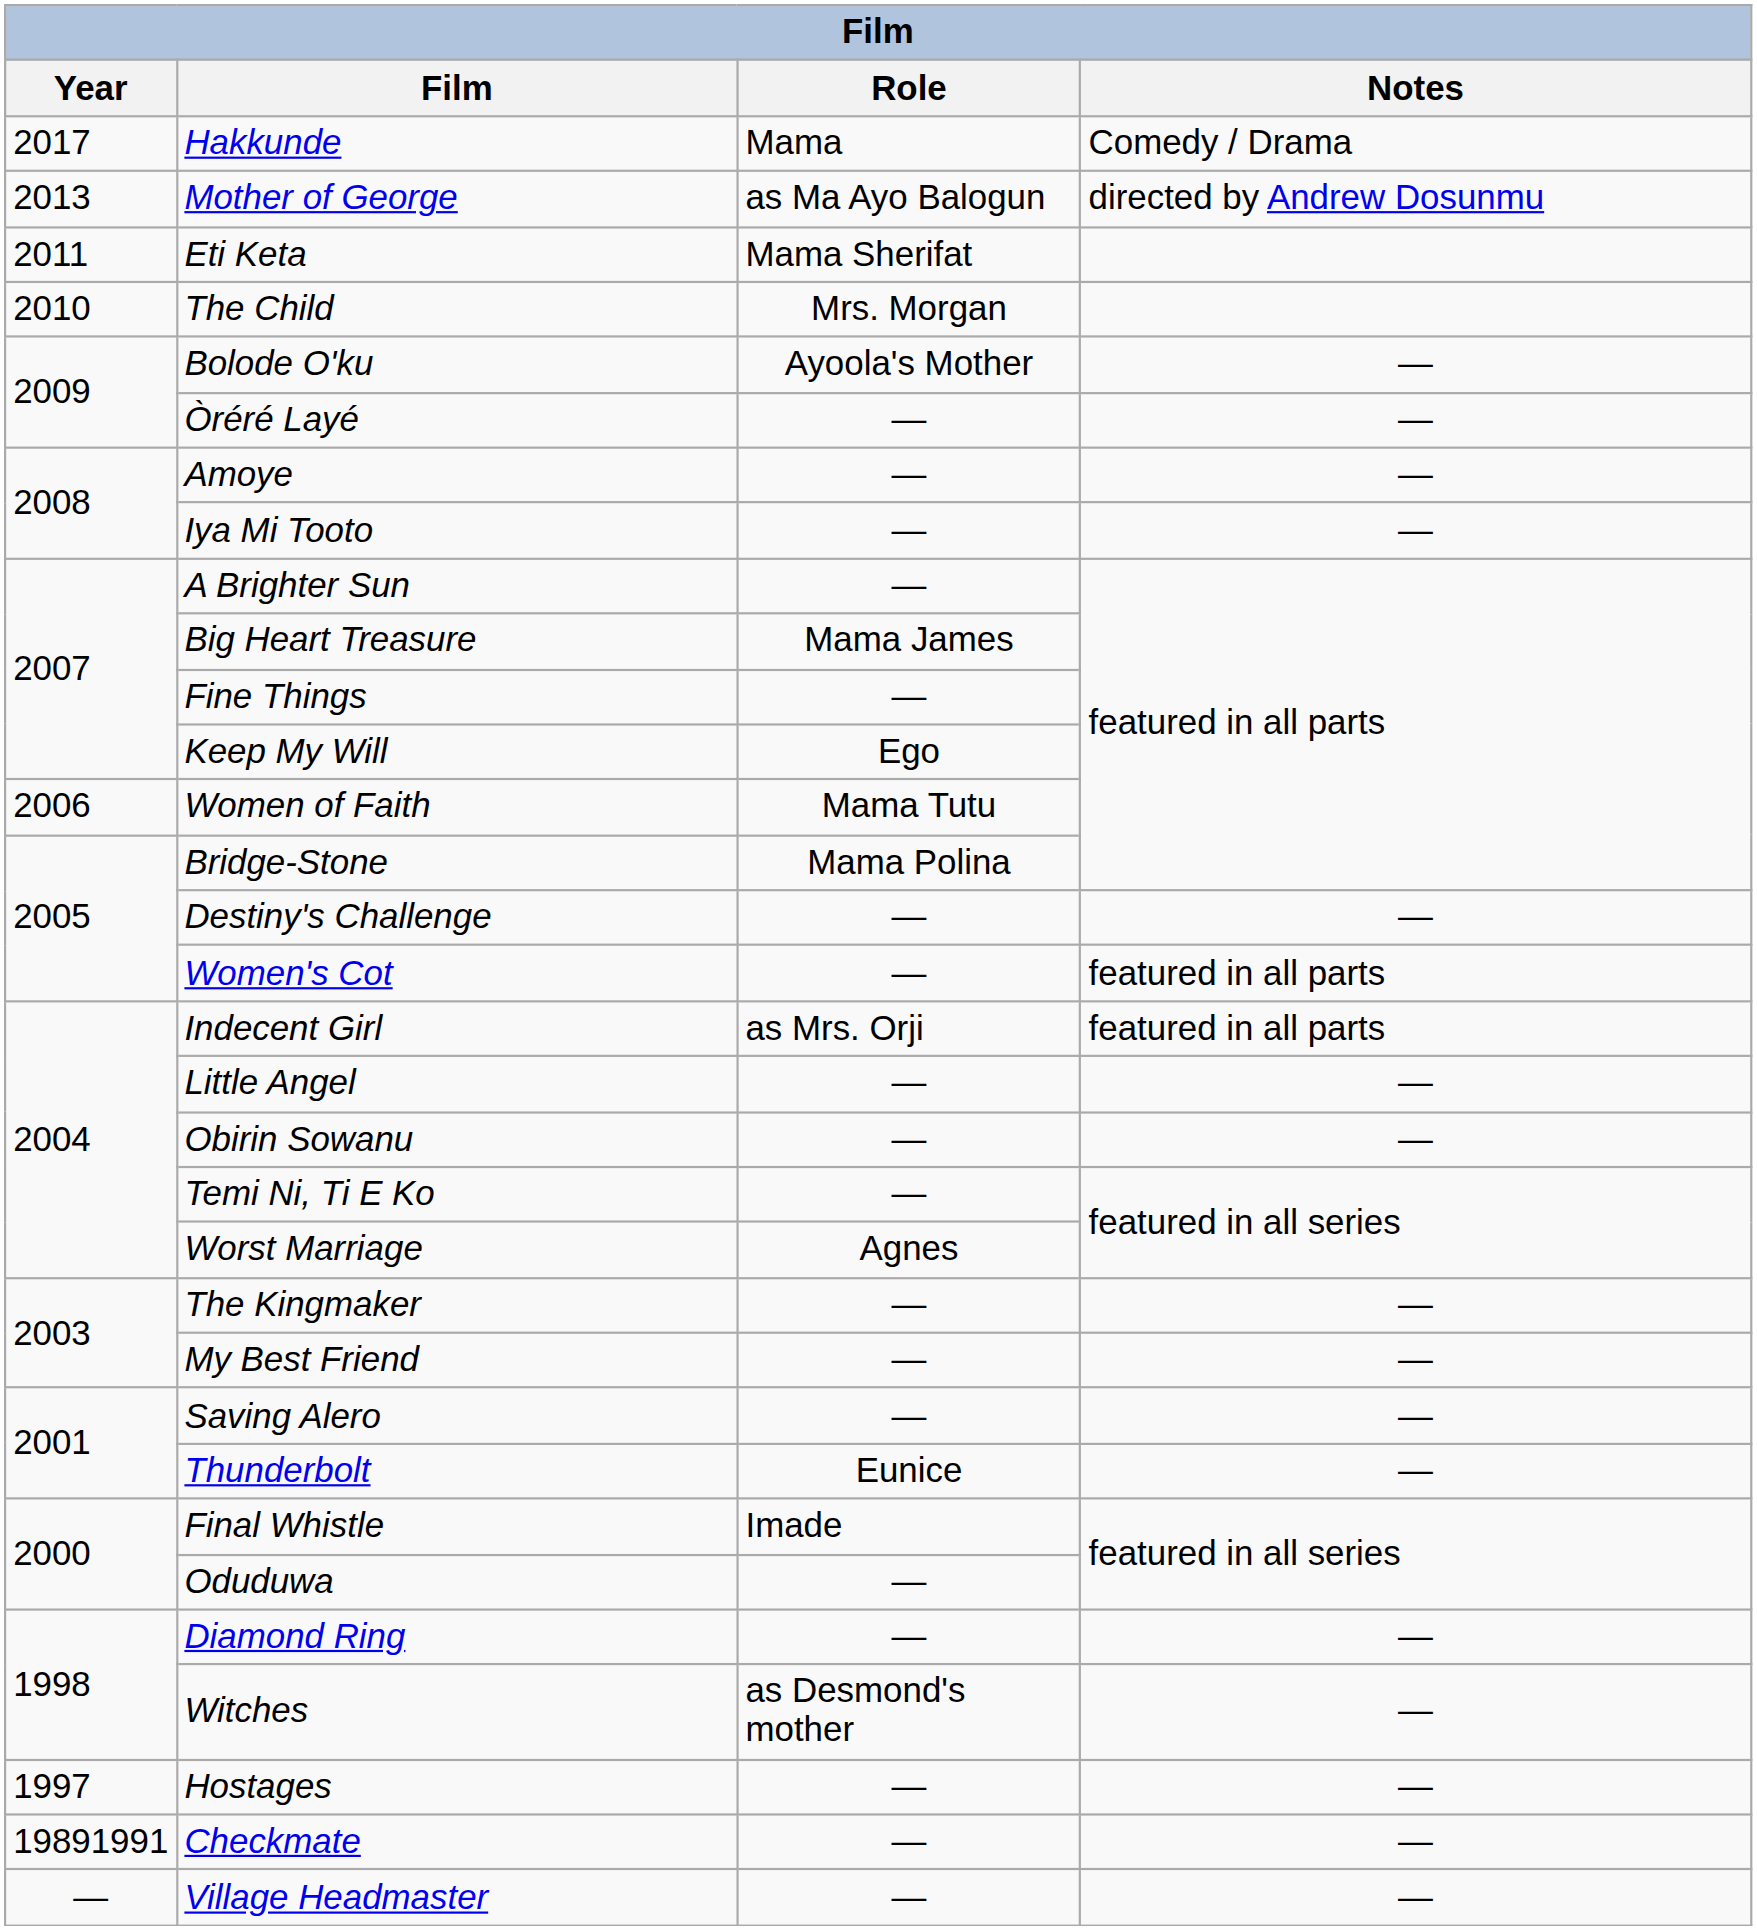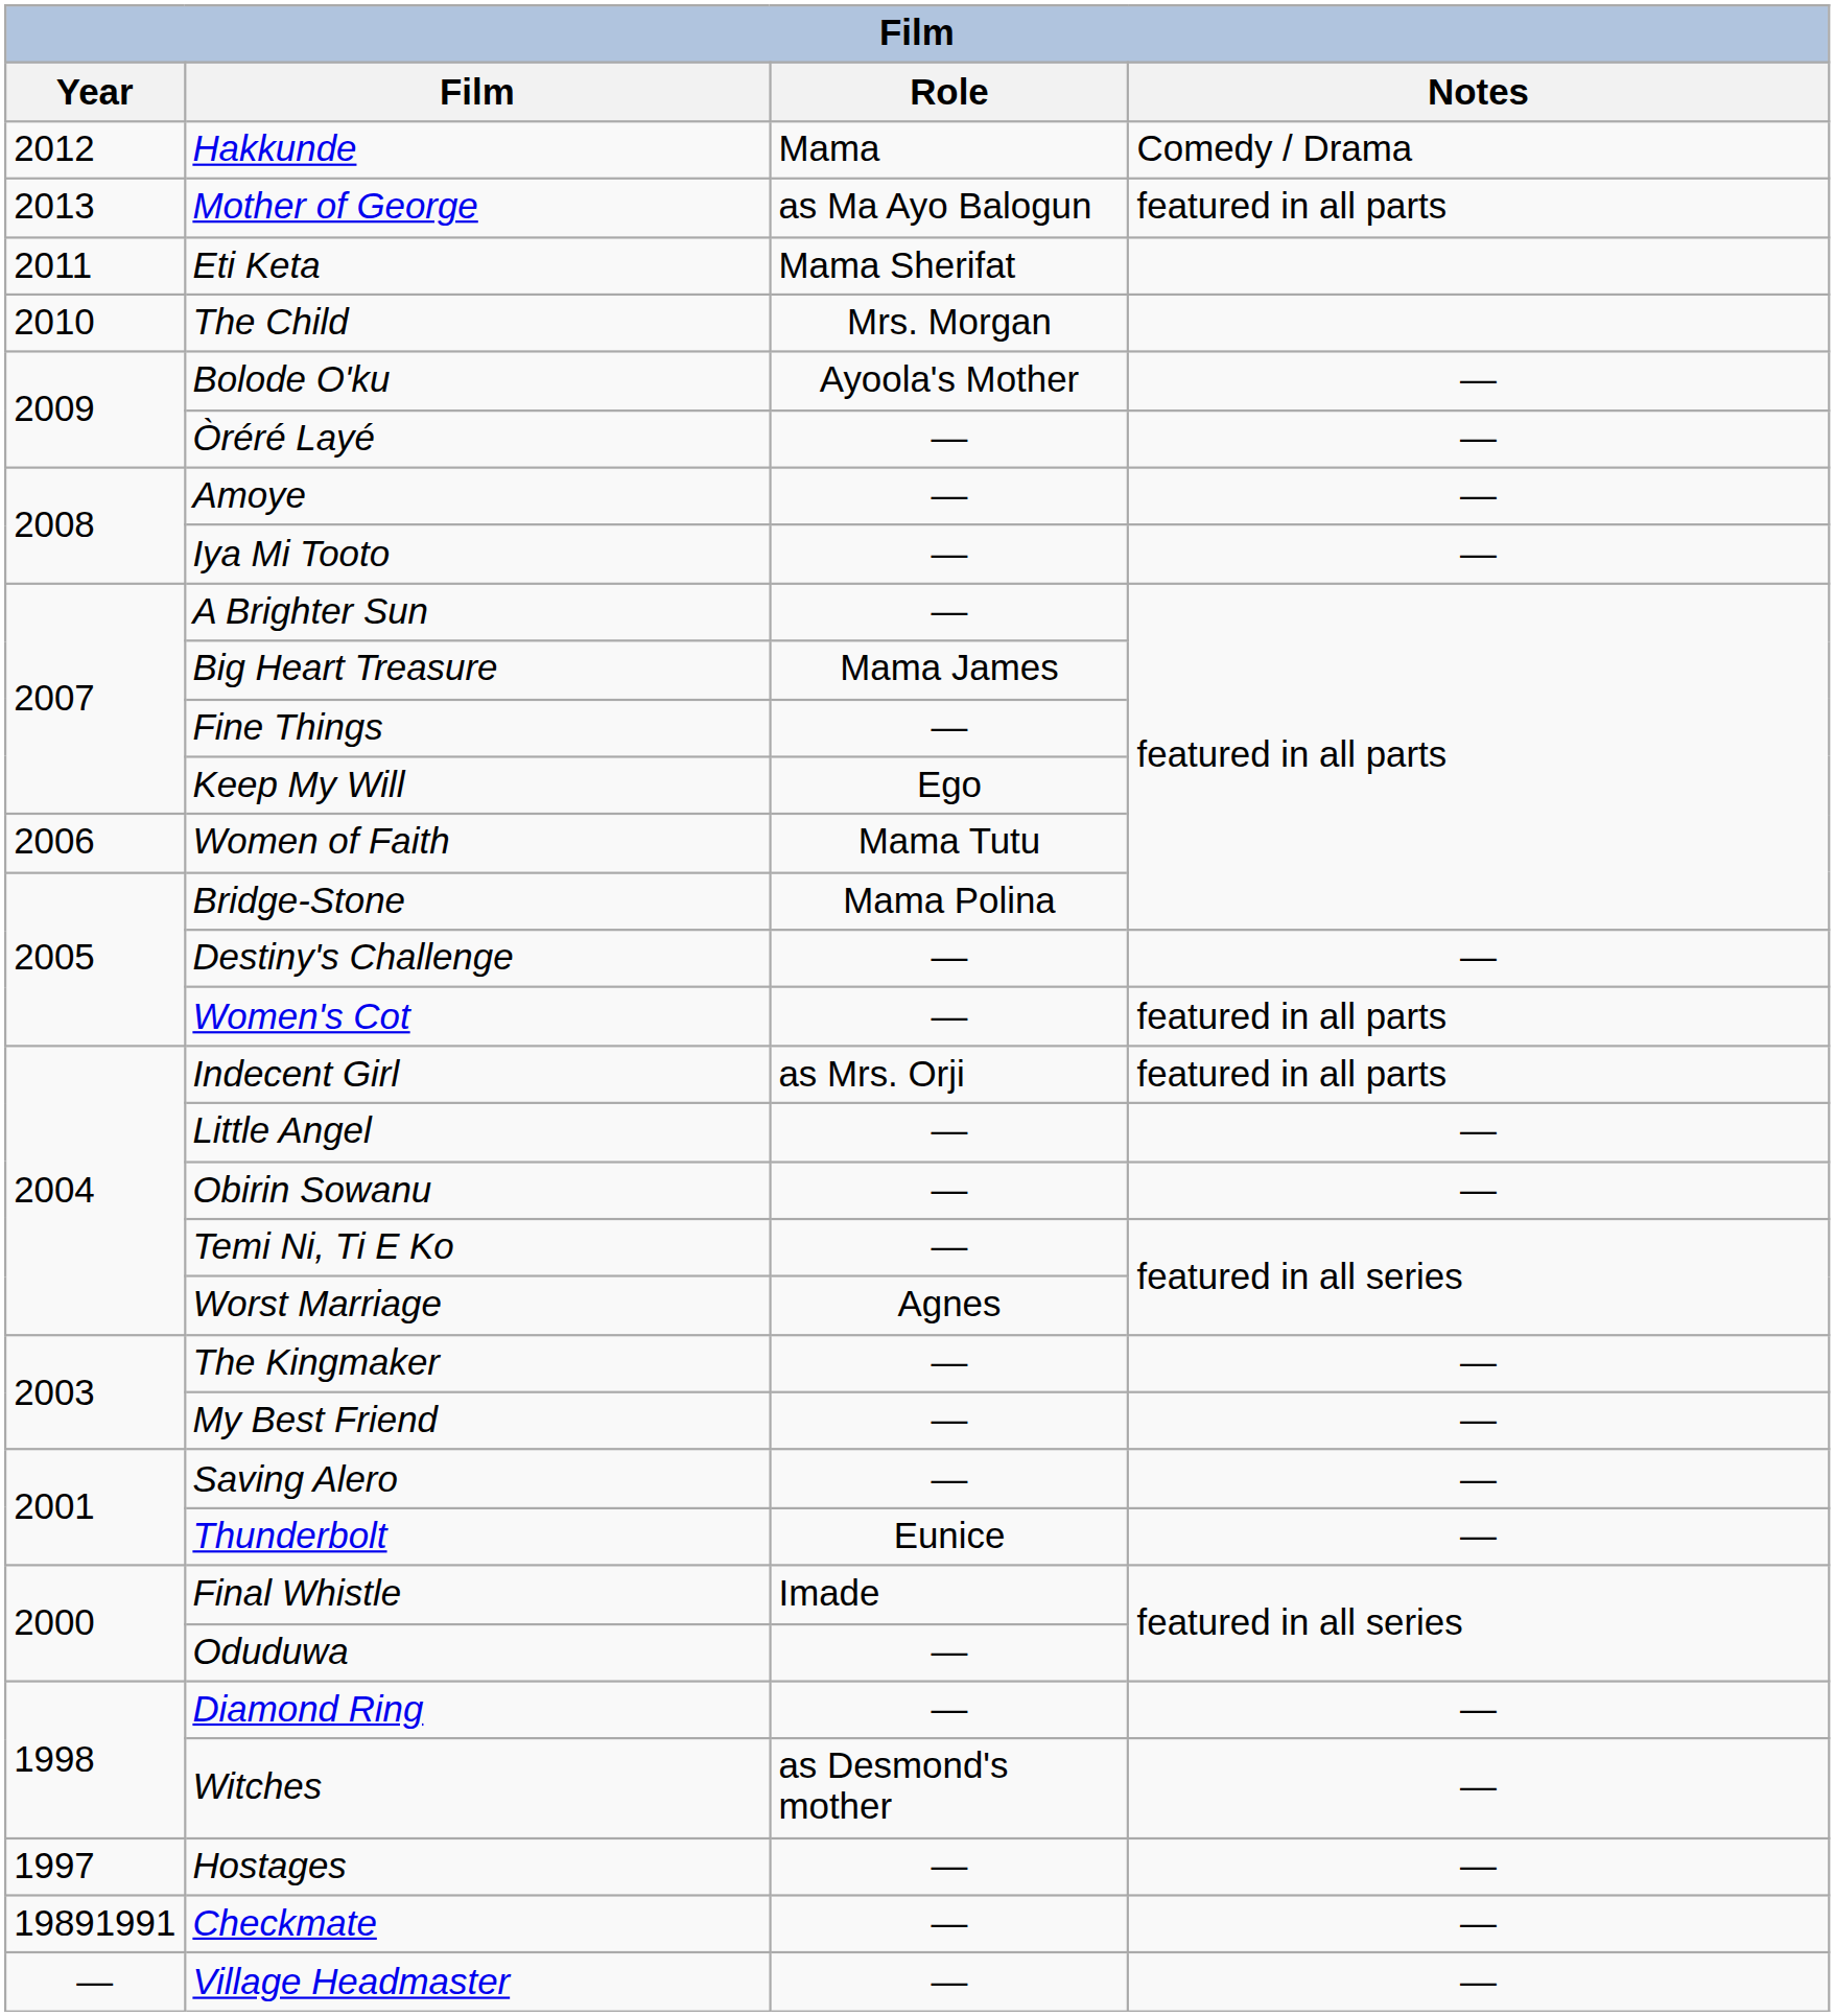Hakkunde | Year: 2017 -> 2012
Mother of George | Notes: directed by Andrew Dosunmu -> featured in all parts
